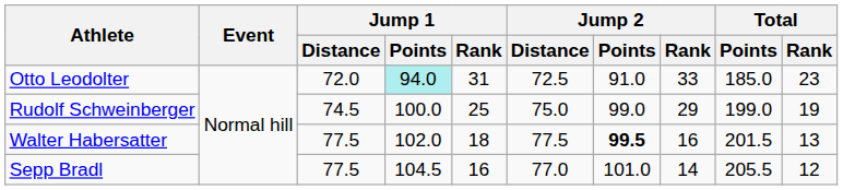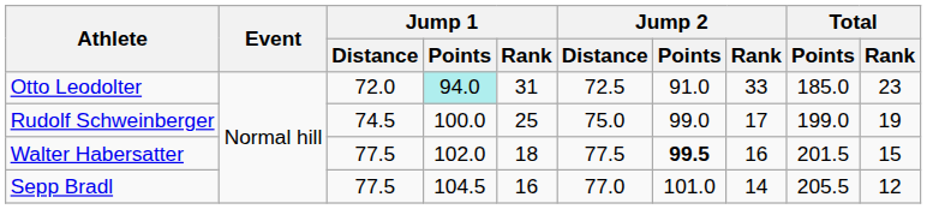Rudolf Schweinberger | Jump 2 / Rank: 29 -> 17
Walter Habersatter | Total / Rank: 13 -> 15
